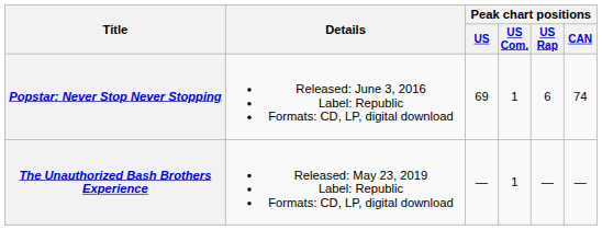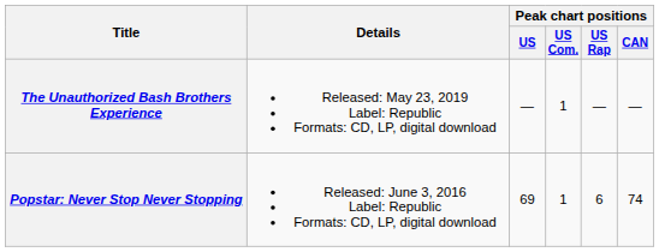rows swapped: Popstar: Never Stop Never Stopping <-> The Unauthorized Bash Brothers Experience
